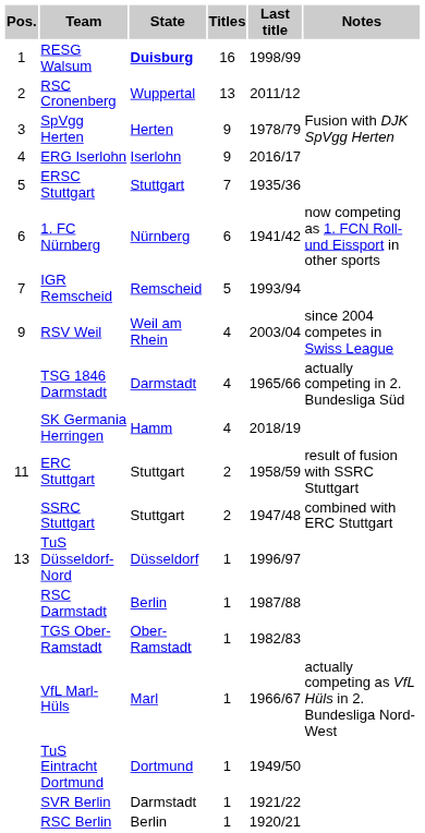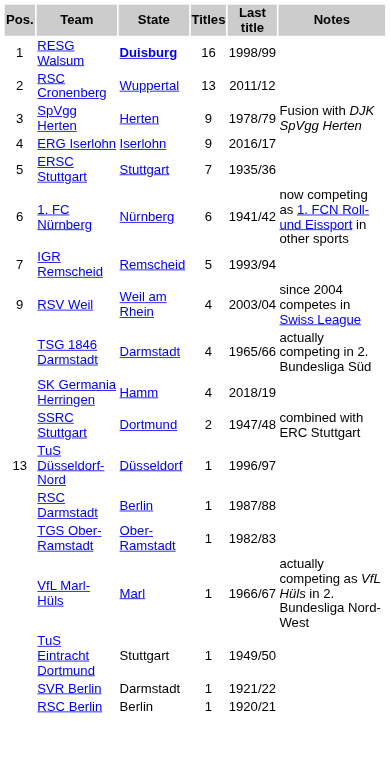- row: 11 | ERC Stuttgart | Stuttgart | 2 | 1958/59 | result of fusion with SSRC Stuttgart
SSRC Stuttgart | State: Stuttgart -> Dortmund
TuS Eintracht Dortmund | State: Dortmund -> Stuttgart
